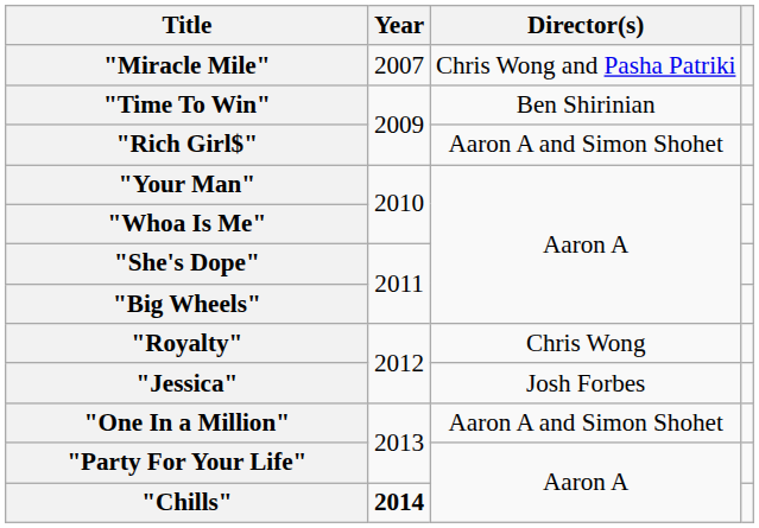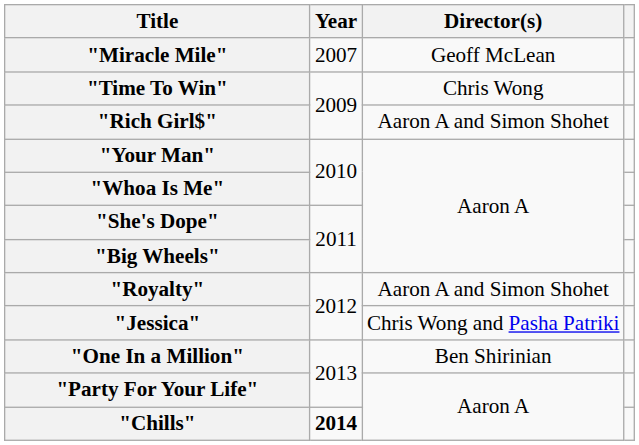"Miracle Mile" | Director(s): Chris Wong and Pasha Patriki -> Geoff McLean
"Time To Win" | Director(s): Ben Shirinian -> Chris Wong
"Royalty" | Director(s): Chris Wong -> Aaron A and Simon Shohet
"Jessica" | Director(s): Josh Forbes -> Chris Wong and Pasha Patriki
"One In a Million" | Director(s): Aaron A and Simon Shohet -> Ben Shirinian
